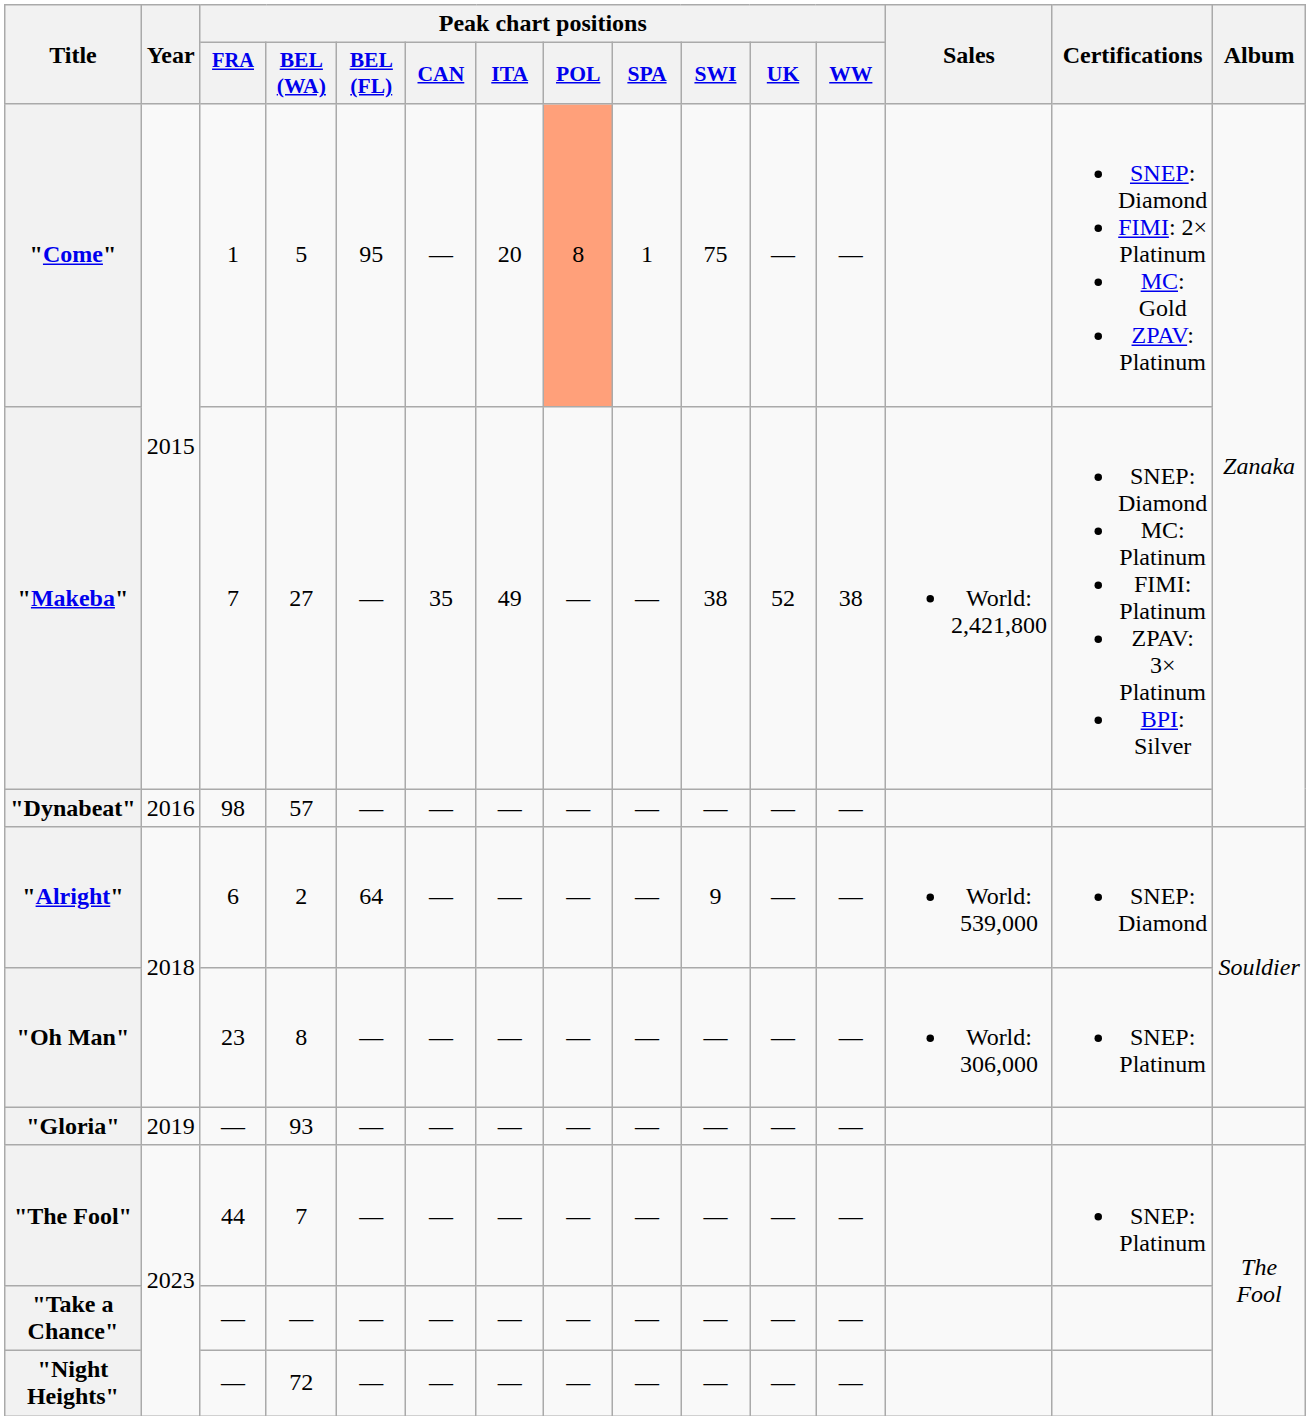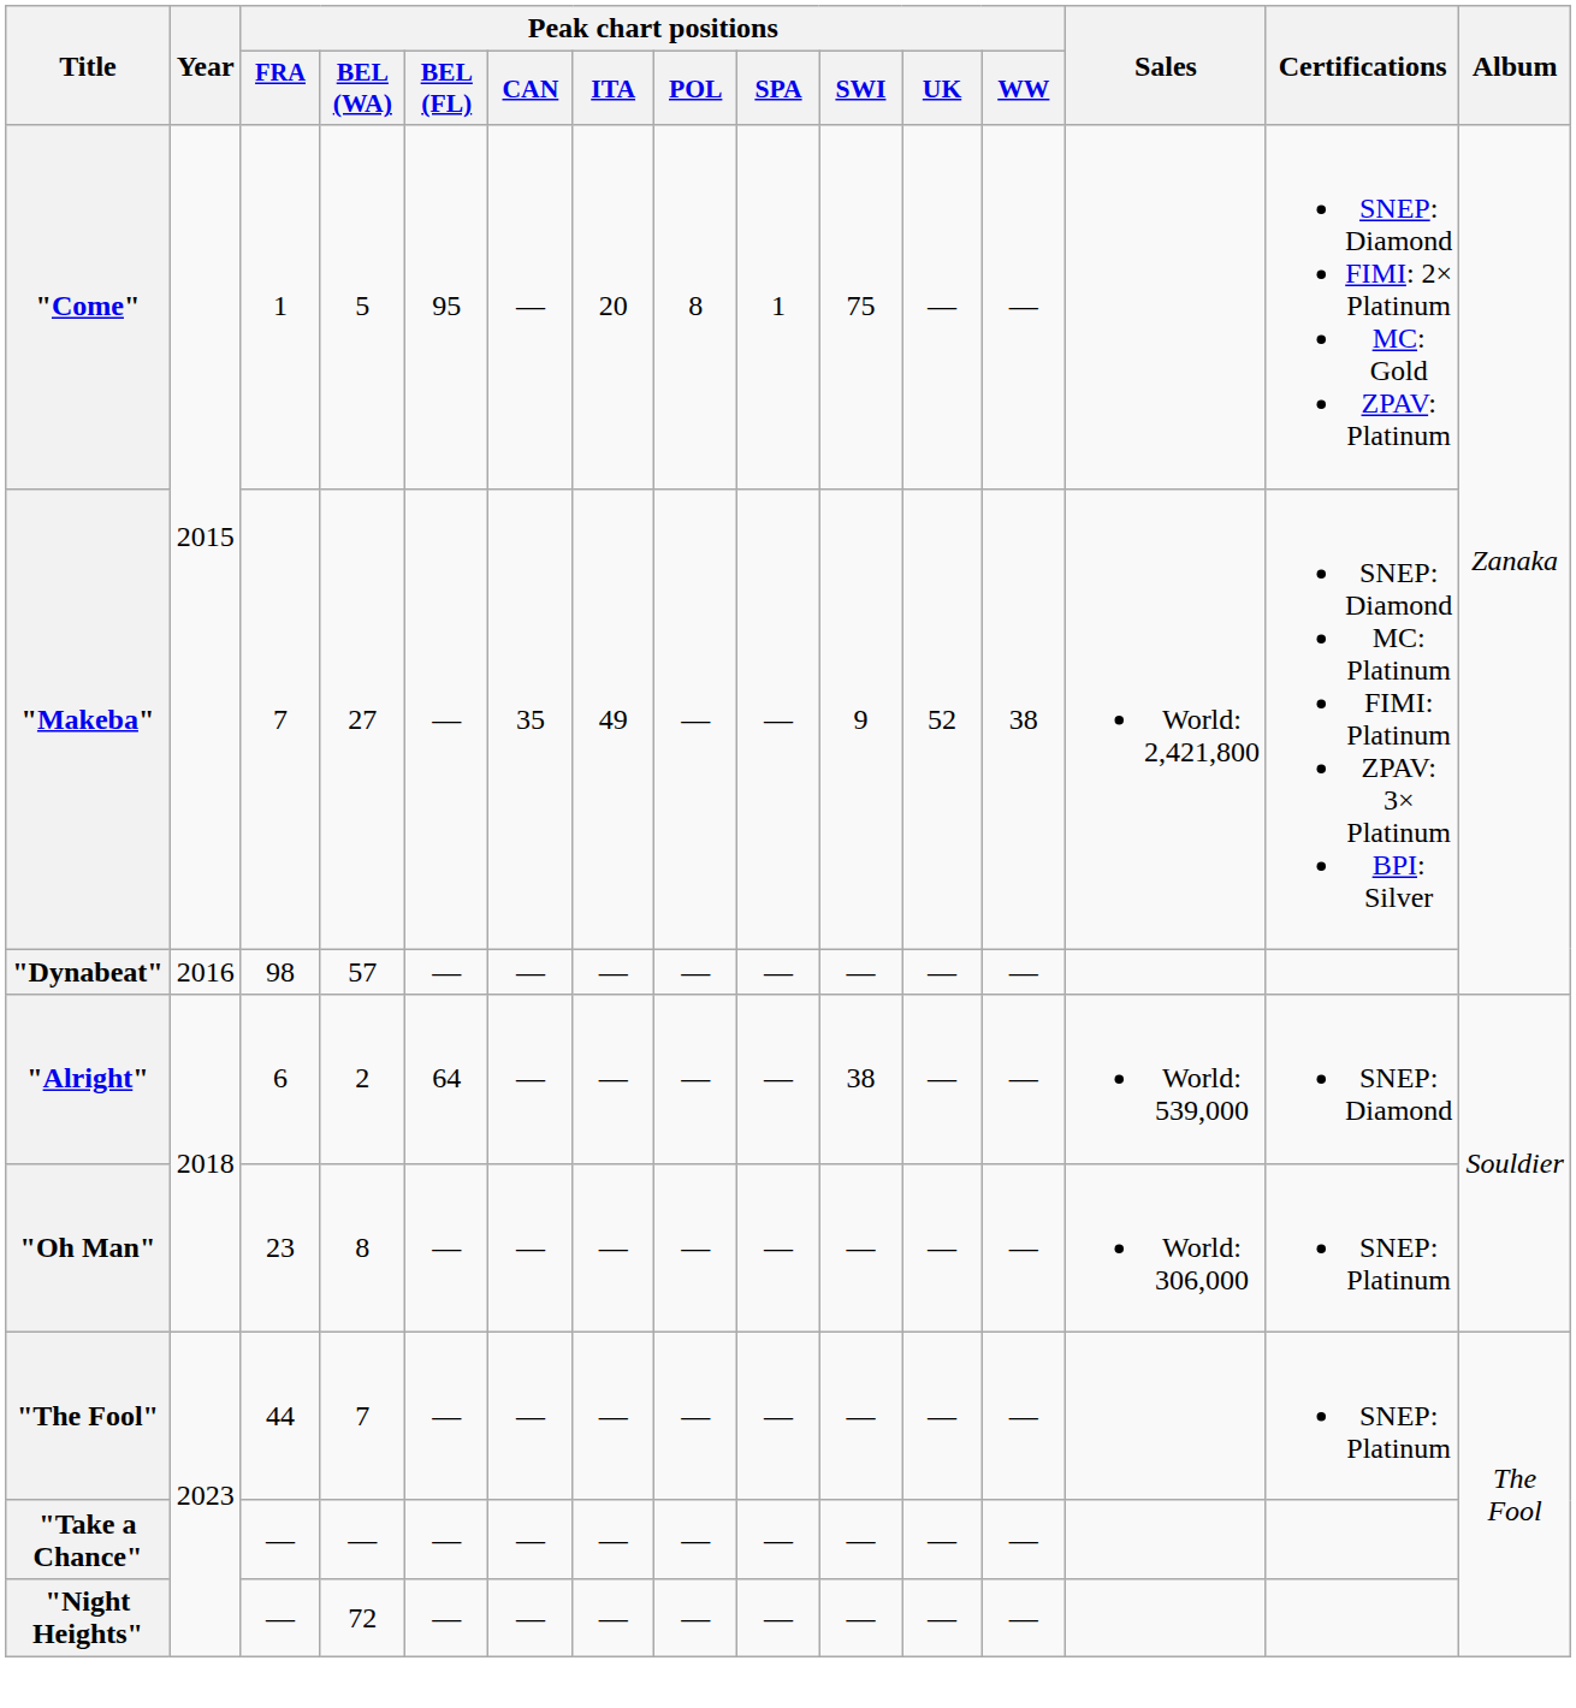"Come" | Peak chart positions / POL: lightsalmon background -> no background
"Makeba" | Peak chart positions / SWI: 38 -> 9
"Alright" | Peak chart positions / SWI: 9 -> 38
- row: "Gloria" | 2019 | — | 93 | — | — | — | — | — | — | — | —
